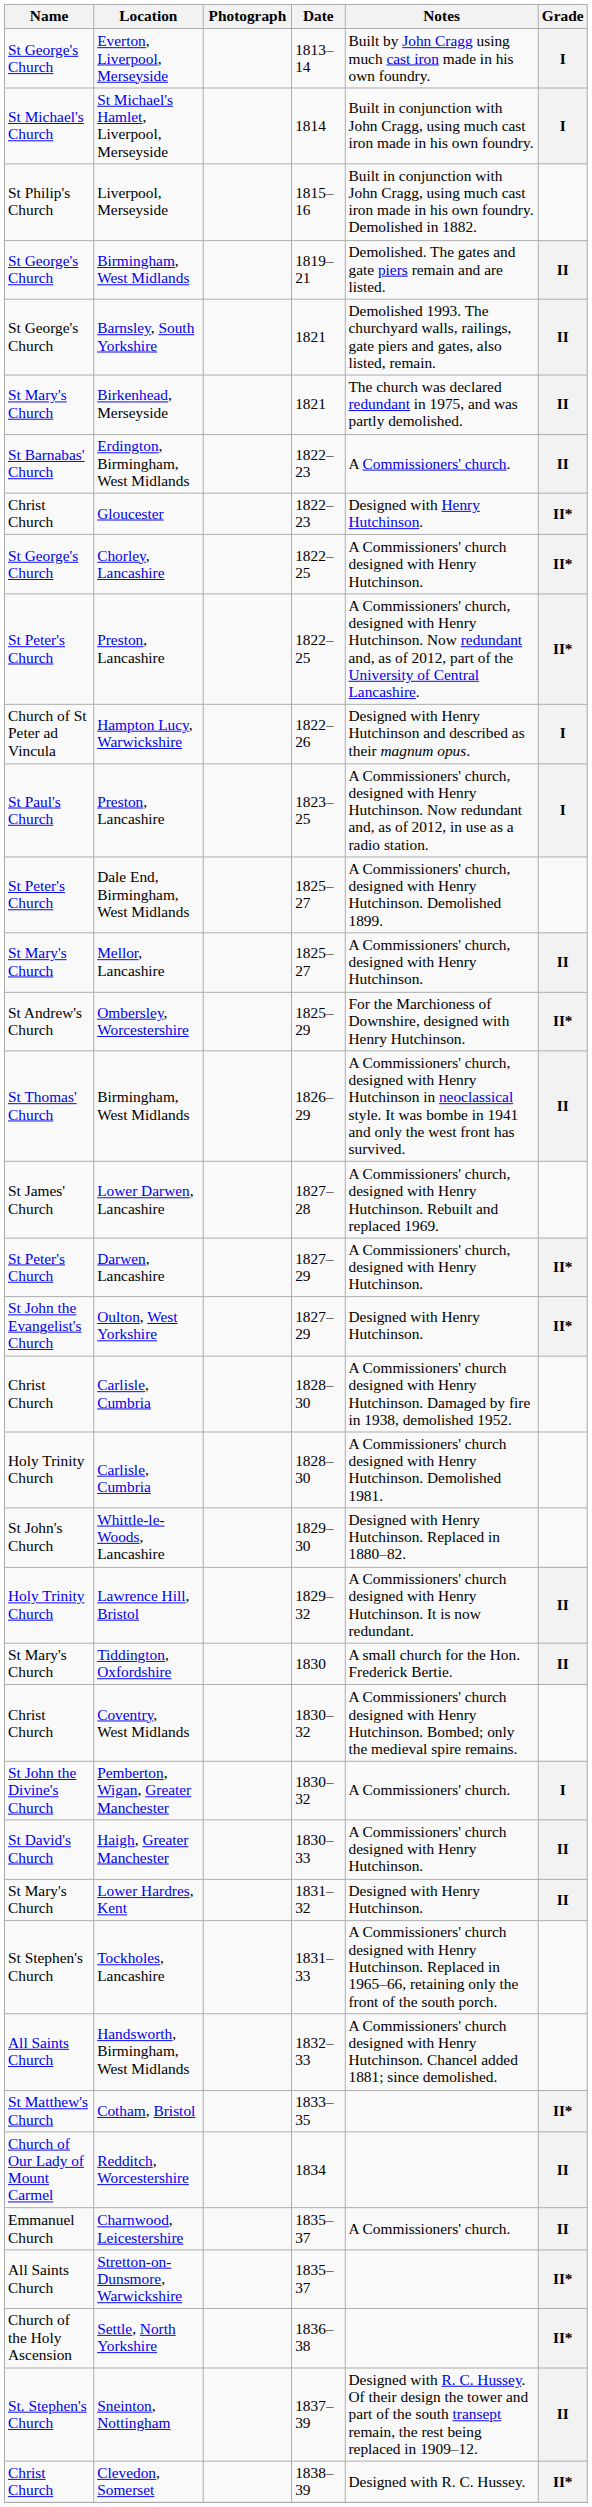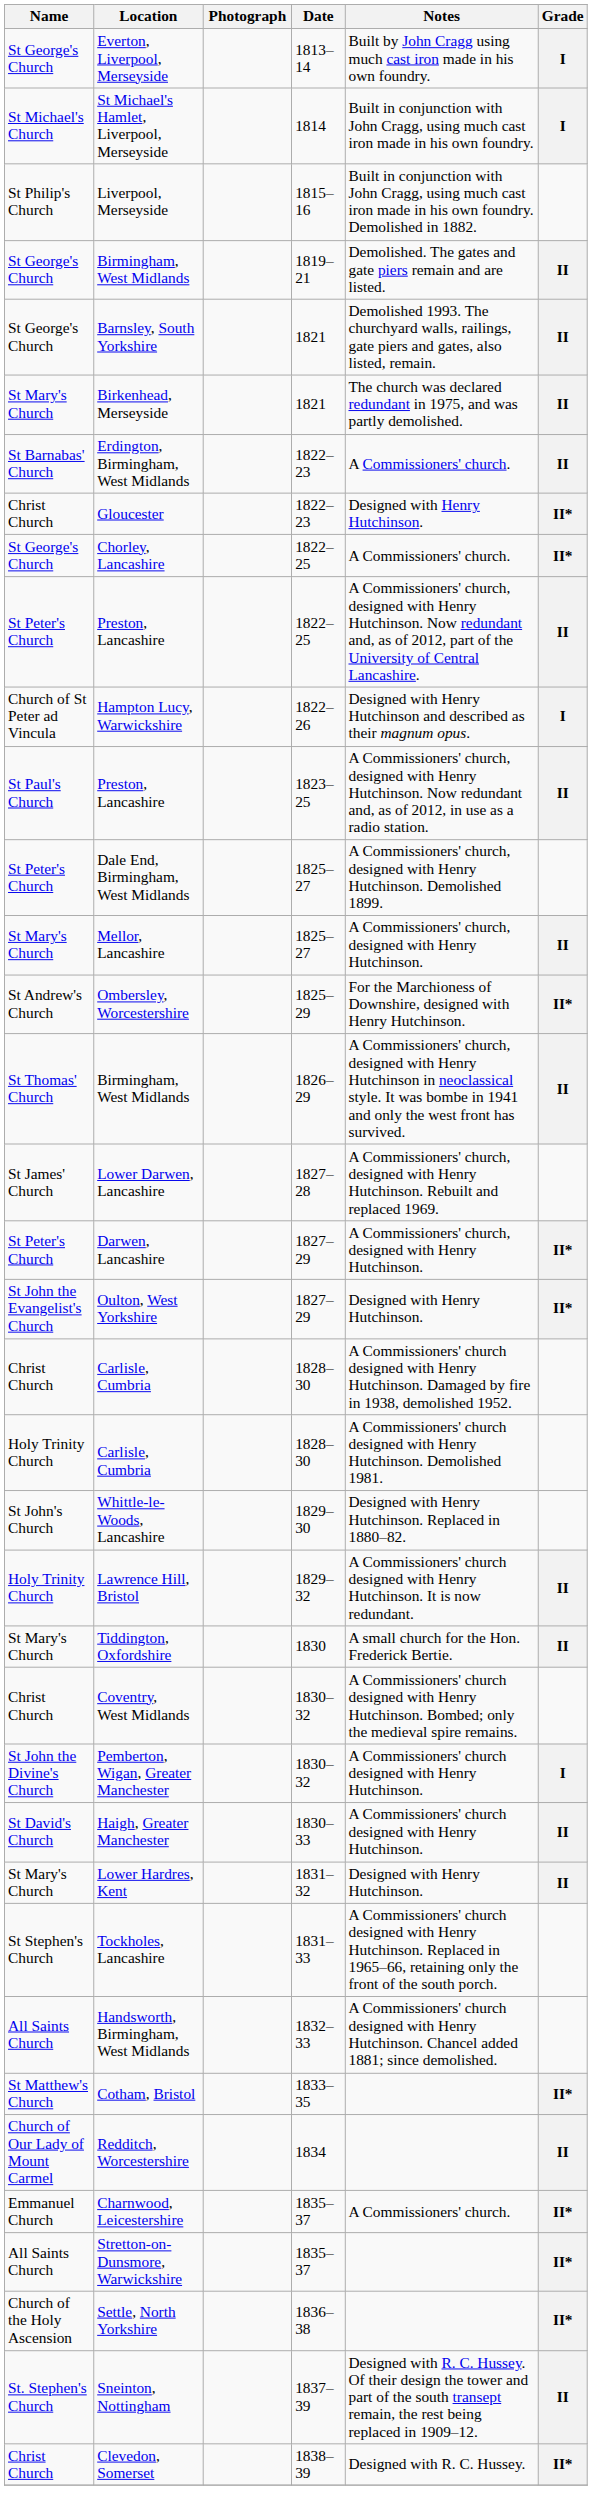Chorley, Lancashire | Notes: A Commissioners' church designed with Henry Hutchinson. -> A Commissioners' church.
St Peter's Church / Preston, Lancashire | Grade: II* -> II
St Paul's Church / Preston, Lancashire | Grade: I -> II
Pemberton, Wigan, Greater Manchester | Notes: A Commissioners' church. -> A Commissioners' church designed with Henry Hutchinson.
Charnwood, Leicestershire | Grade: II -> II*
